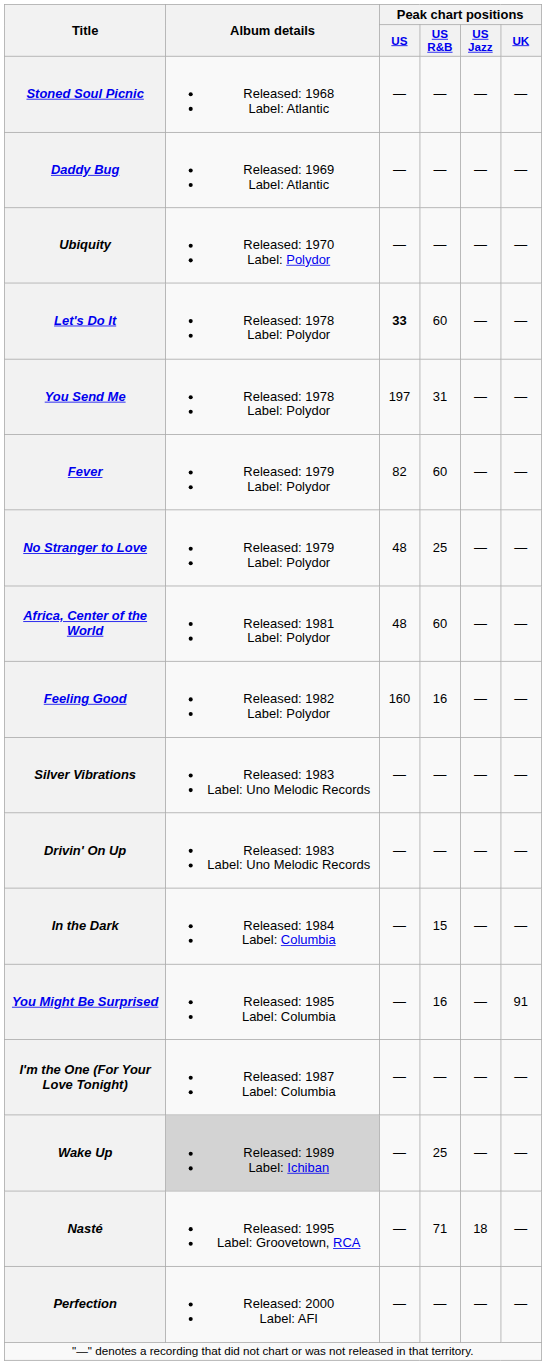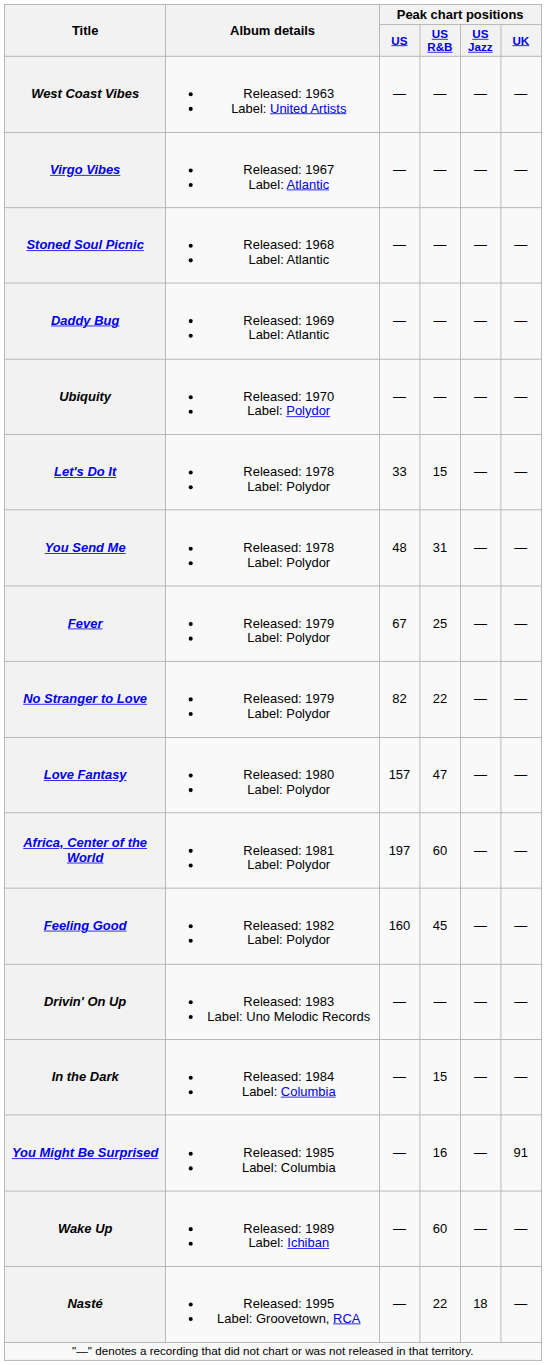+ row: West Coast Vibes | Released: 1963 Label: United Artists | — | — | — | —
+ row: Virgo Vibes | Released: 1967 Label: Atlantic | — | — | — | —
Let's Do It | Peak chart positions / US: bold -> normal
Let's Do It | Peak chart positions / US R&B: 60 -> 15
You Send Me | Peak chart positions / US: 197 -> 48
Fever | Peak chart positions / US: 82 -> 67
Fever | Peak chart positions / US R&B: 60 -> 25
No Stranger to Love | Peak chart positions / US: 48 -> 82
No Stranger to Love | Peak chart positions / US R&B: 25 -> 22
+ row: Love Fantasy | Released: 1980 Label: Polydor | 157 | 47 | — | —
Africa, Center of the World | Peak chart positions / US: 48 -> 197
Feeling Good | Peak chart positions / US R&B: 16 -> 45
- row: Silver Vibrations | Released: 1983 Label: Uno Melodic Records | — | — | — | —
- row: I'm the One (For Your Love Tonight) | Released: 1987 Label: Columbia | — | — | — | —
Wake Up | Album details: lightgrey background -> no background
Wake Up | Peak chart positions / US R&B: 25 -> 60
Nasté | Peak chart positions / US R&B: 71 -> 22
- row: Perfection | Released: 2000 Label: AFI | — | — | — | —
